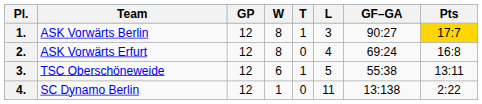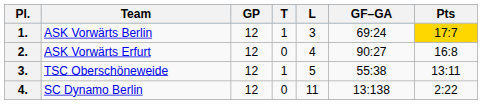- column: W | 8 | 8 | 6 | 1
1. | GF–GA: 90:27 -> 69:24
2. | GF–GA: 69:24 -> 90:27
